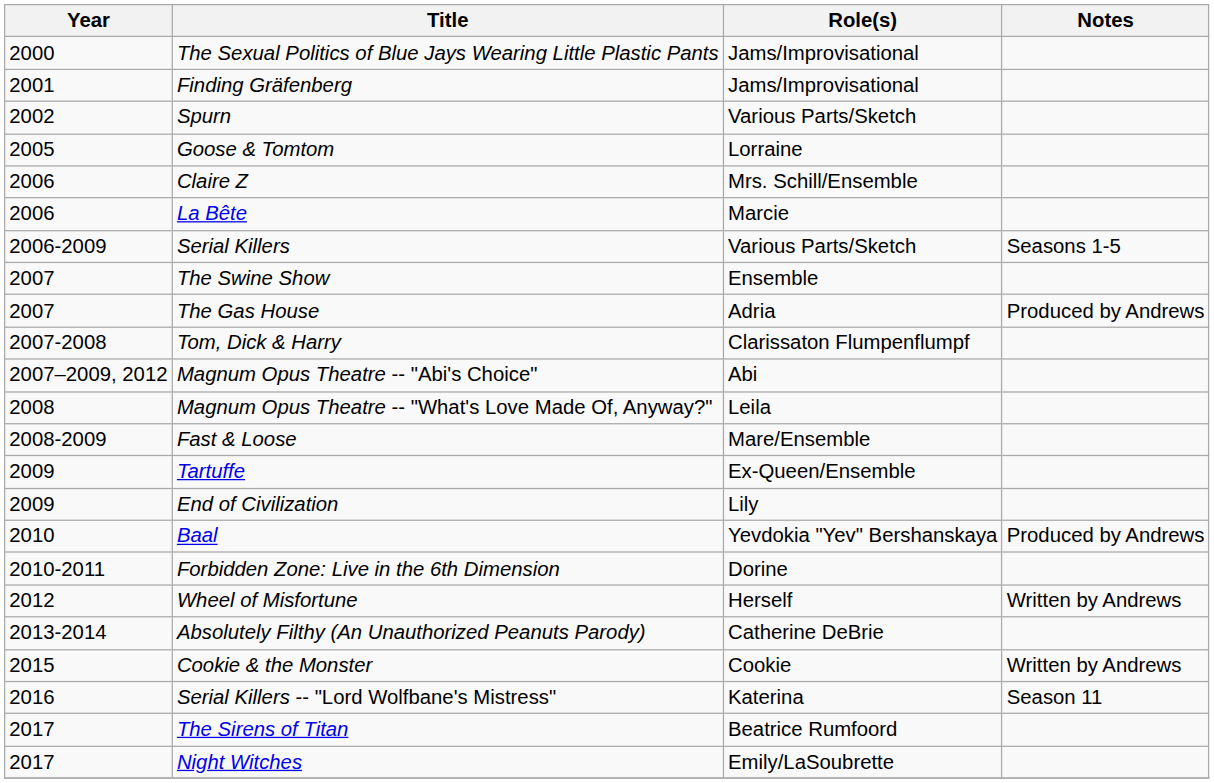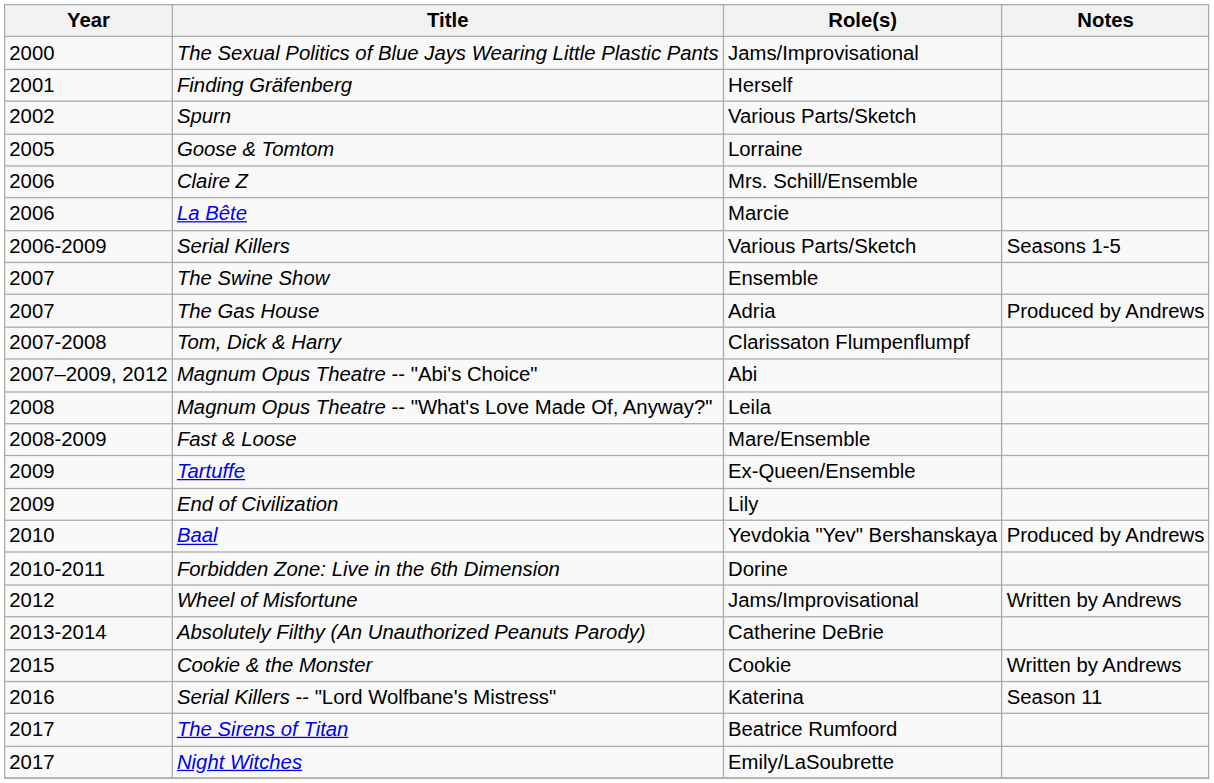Finding Gräfenberg | Role(s): Jams/Improvisational -> Herself
Wheel of Misfortune | Role(s): Herself -> Jams/Improvisational
